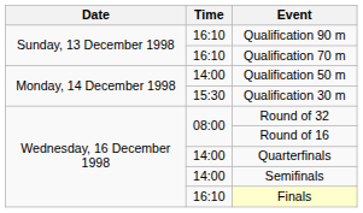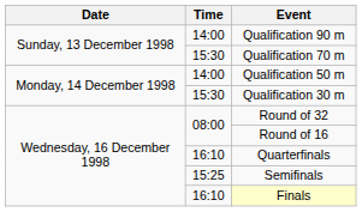Qualification 90 m | Time: 16:10 -> 14:00
Qualification 70 m | Time: 16:10 -> 15:30
Quarterfinals | Time: 14:00 -> 16:10
Semifinals | Time: 14:00 -> 15:25
